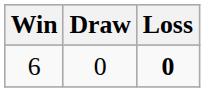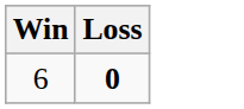- column: Draw | 0
